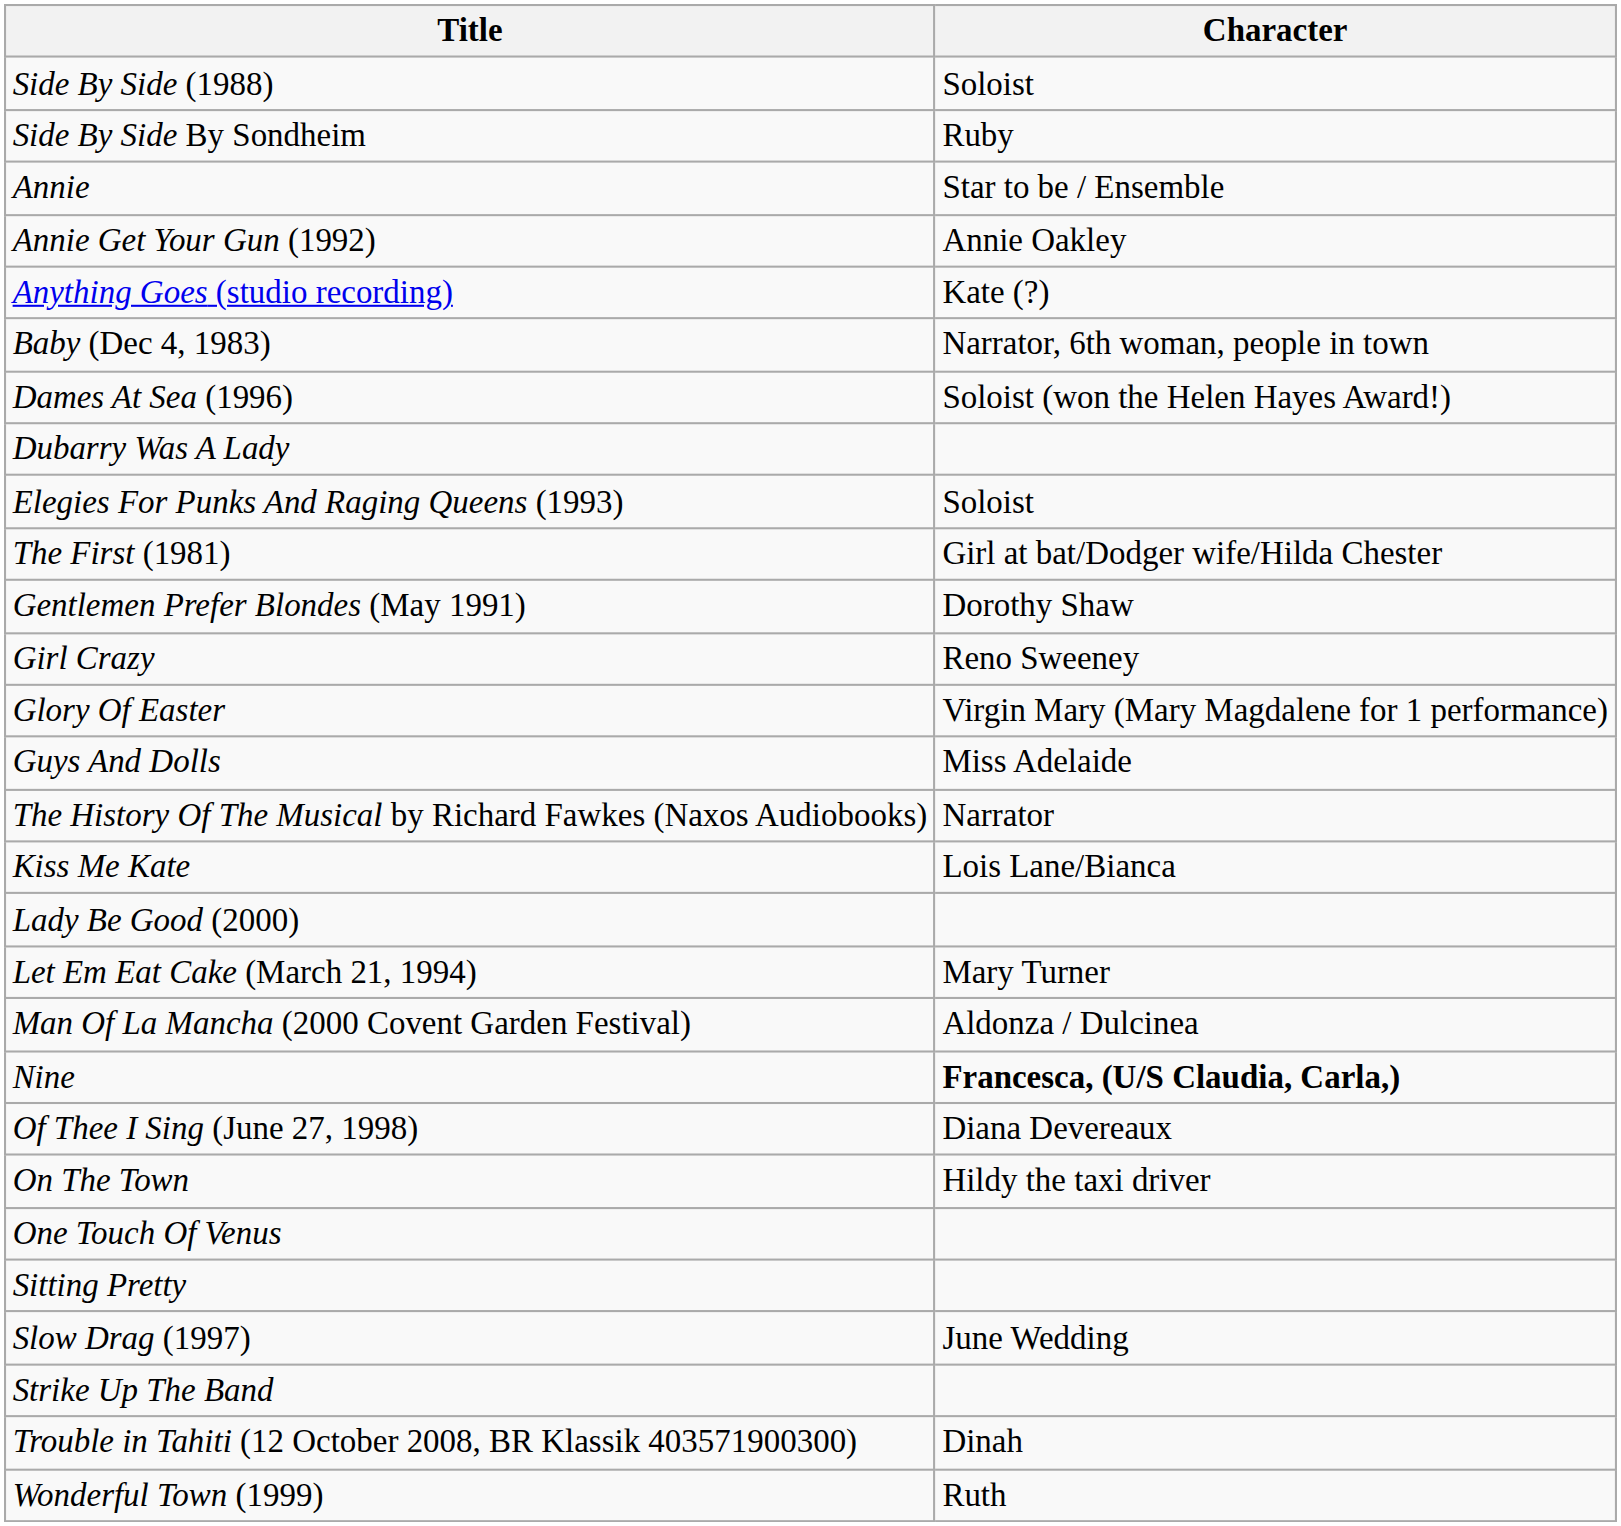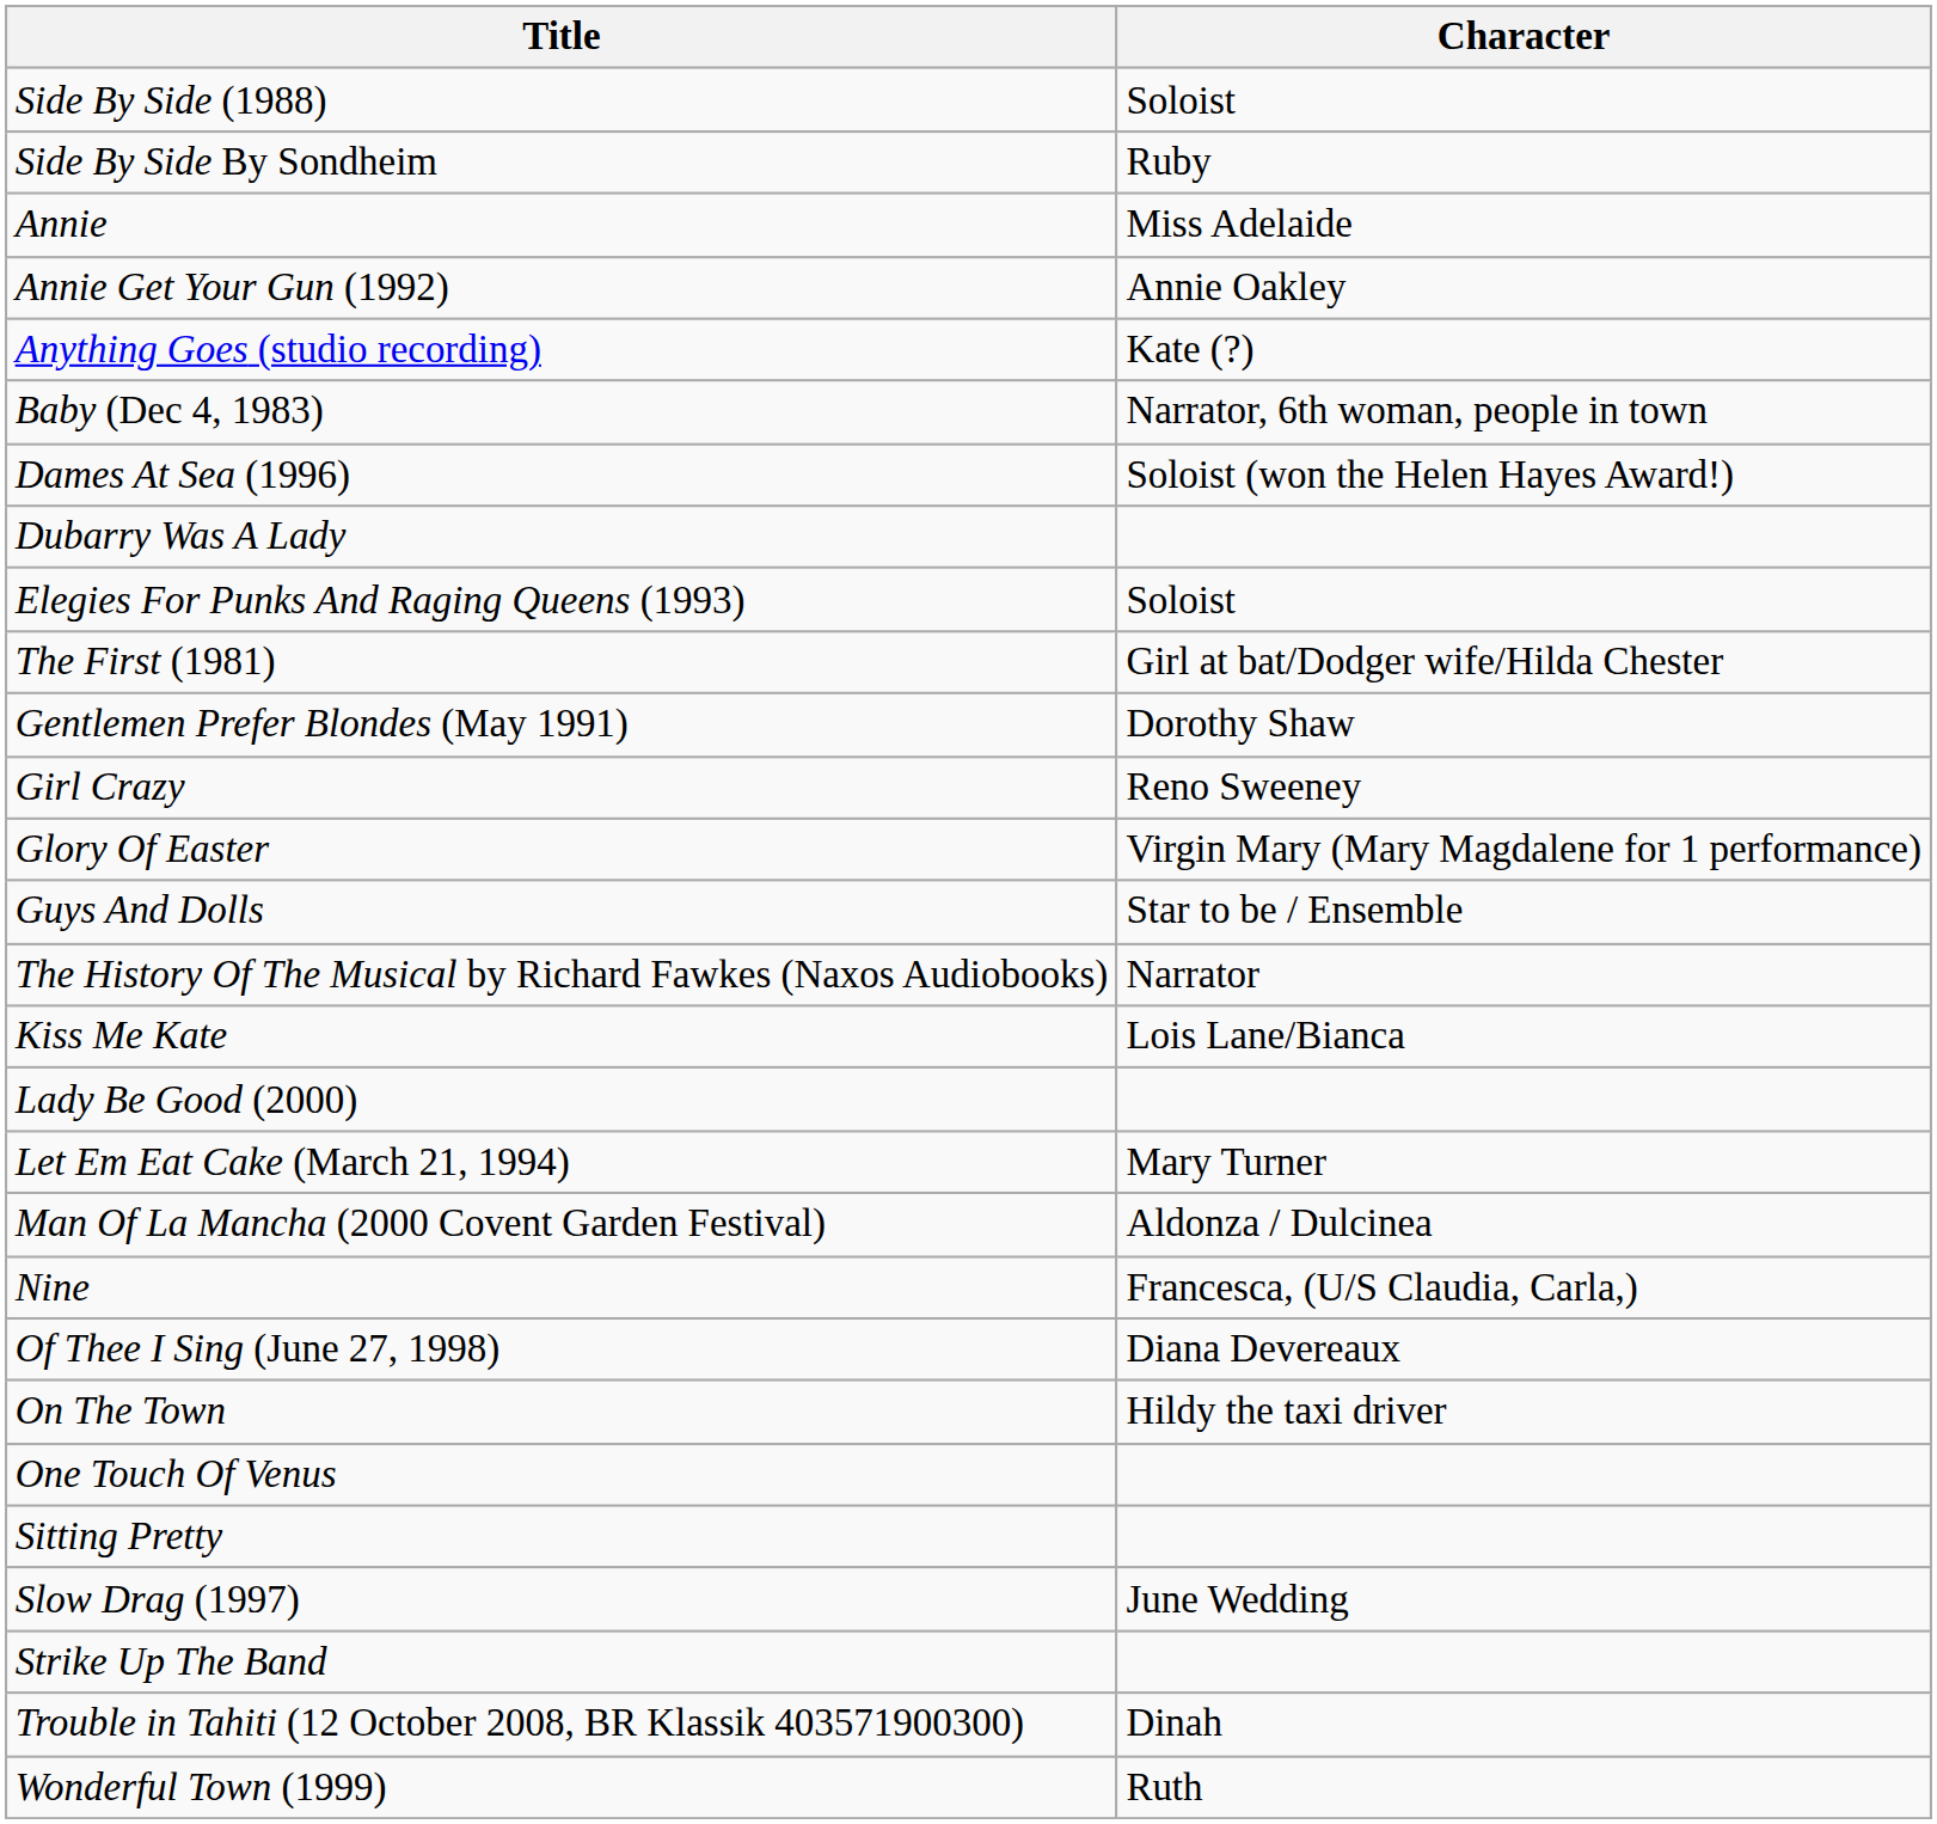Annie | Character: Star to be / Ensemble -> Miss Adelaide
Guys And Dolls | Character: Miss Adelaide -> Star to be / Ensemble
Nine | Character: bold -> normal
